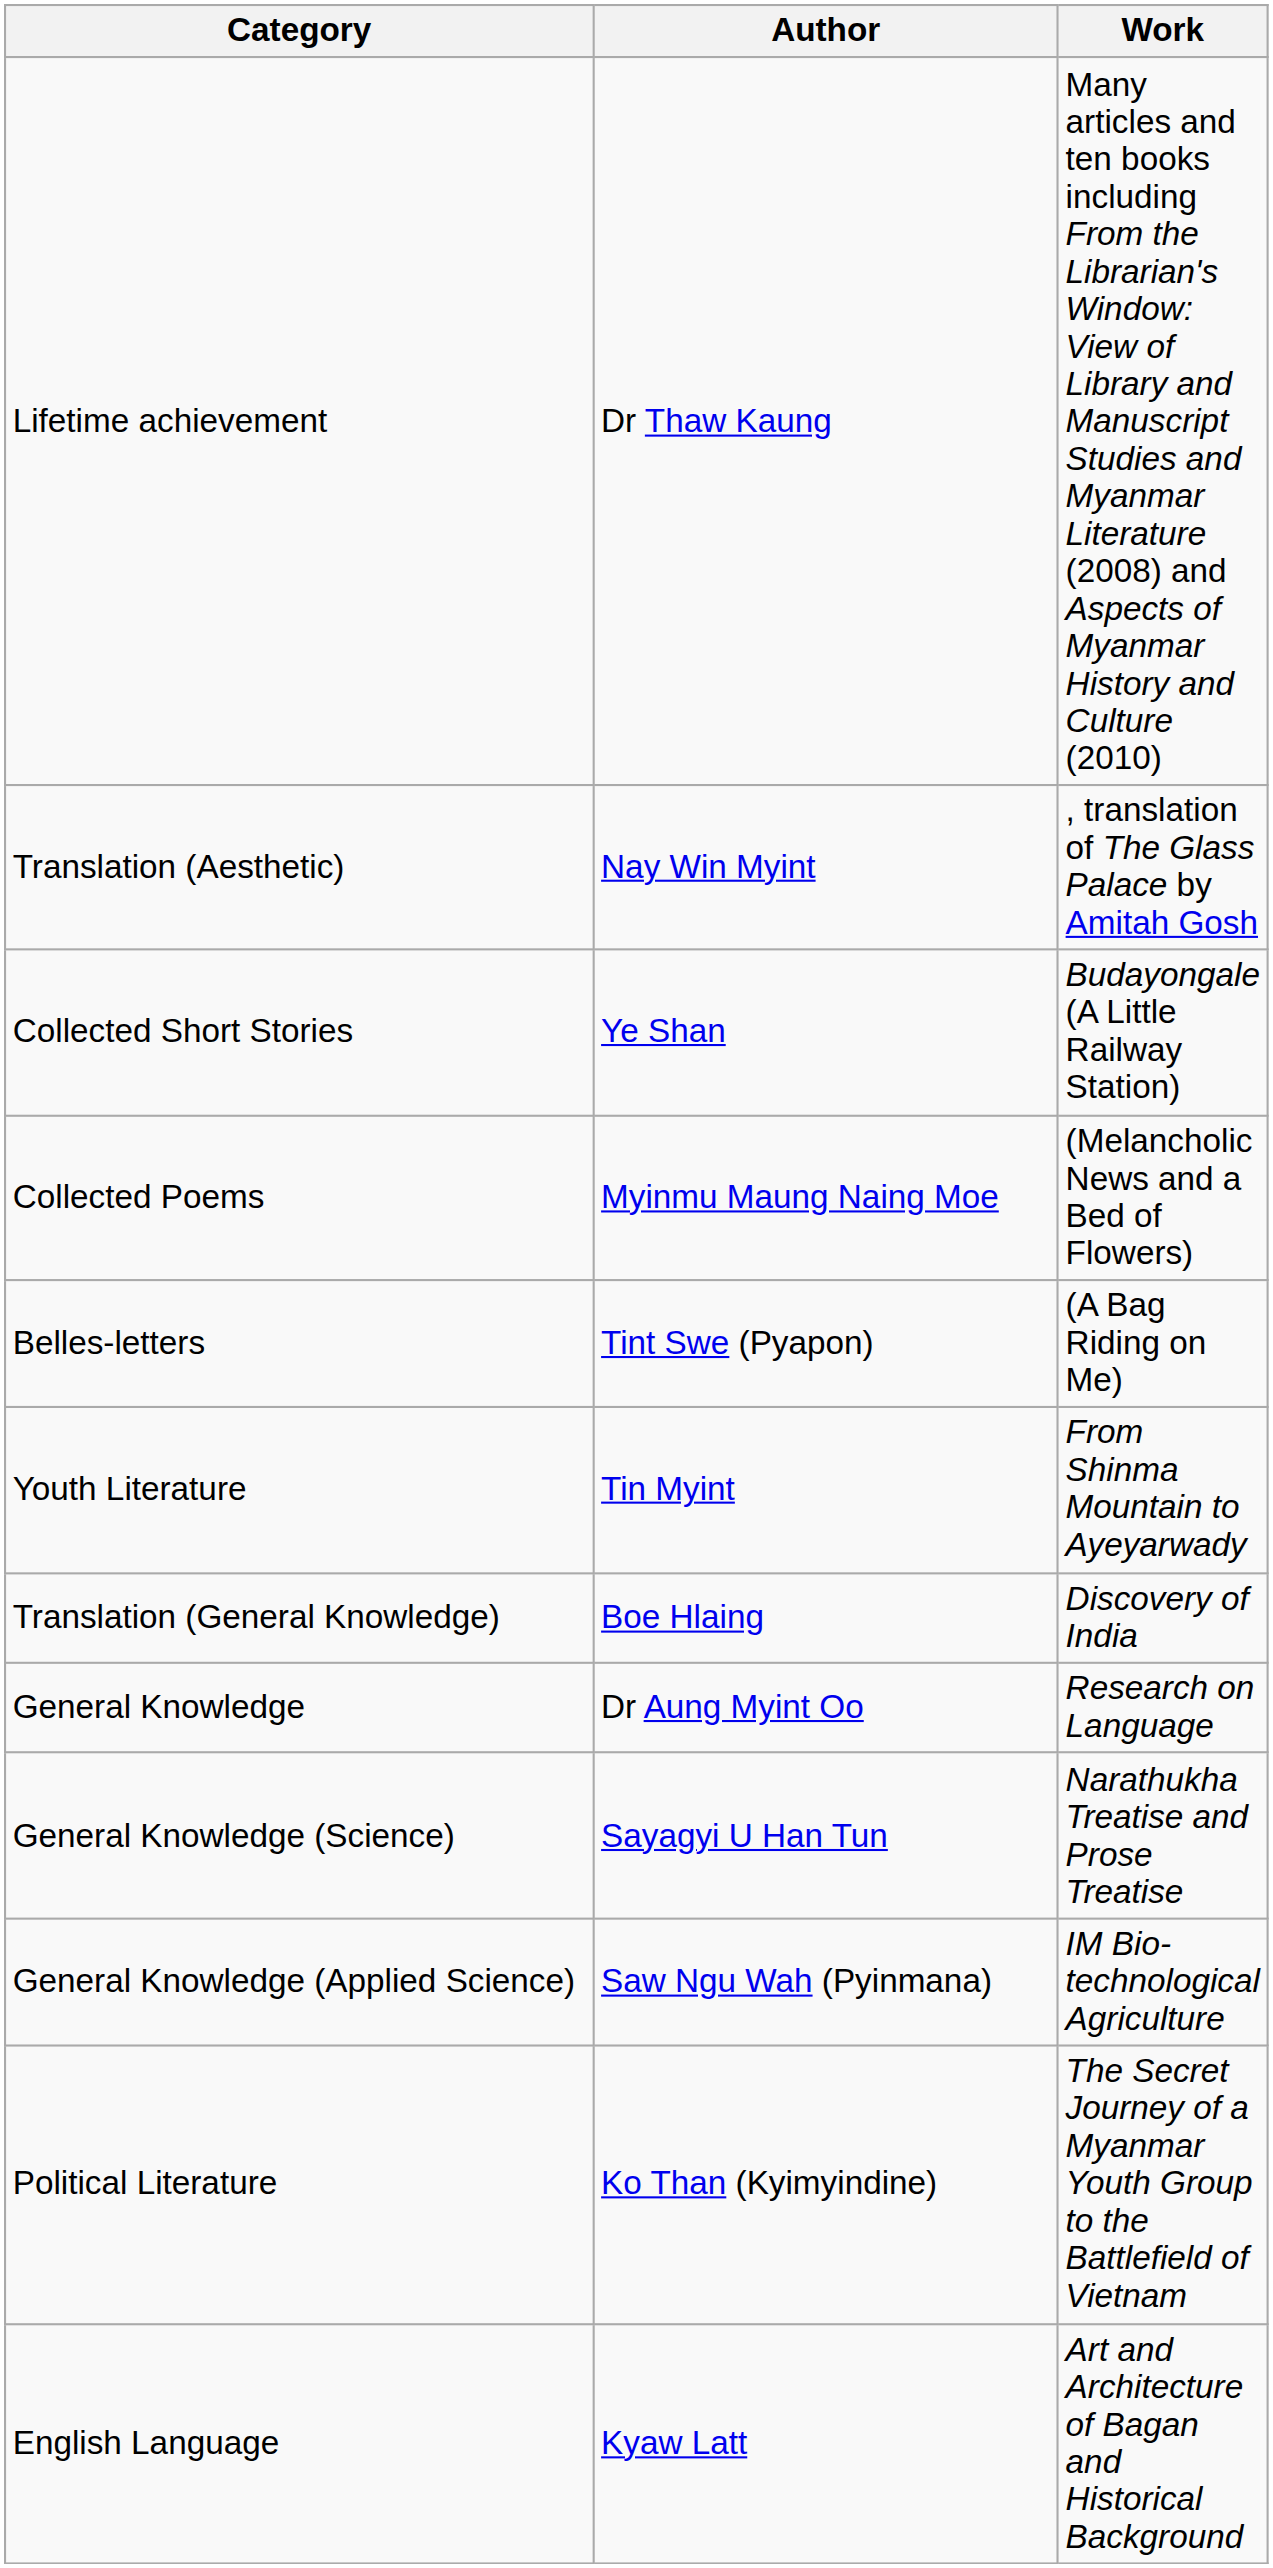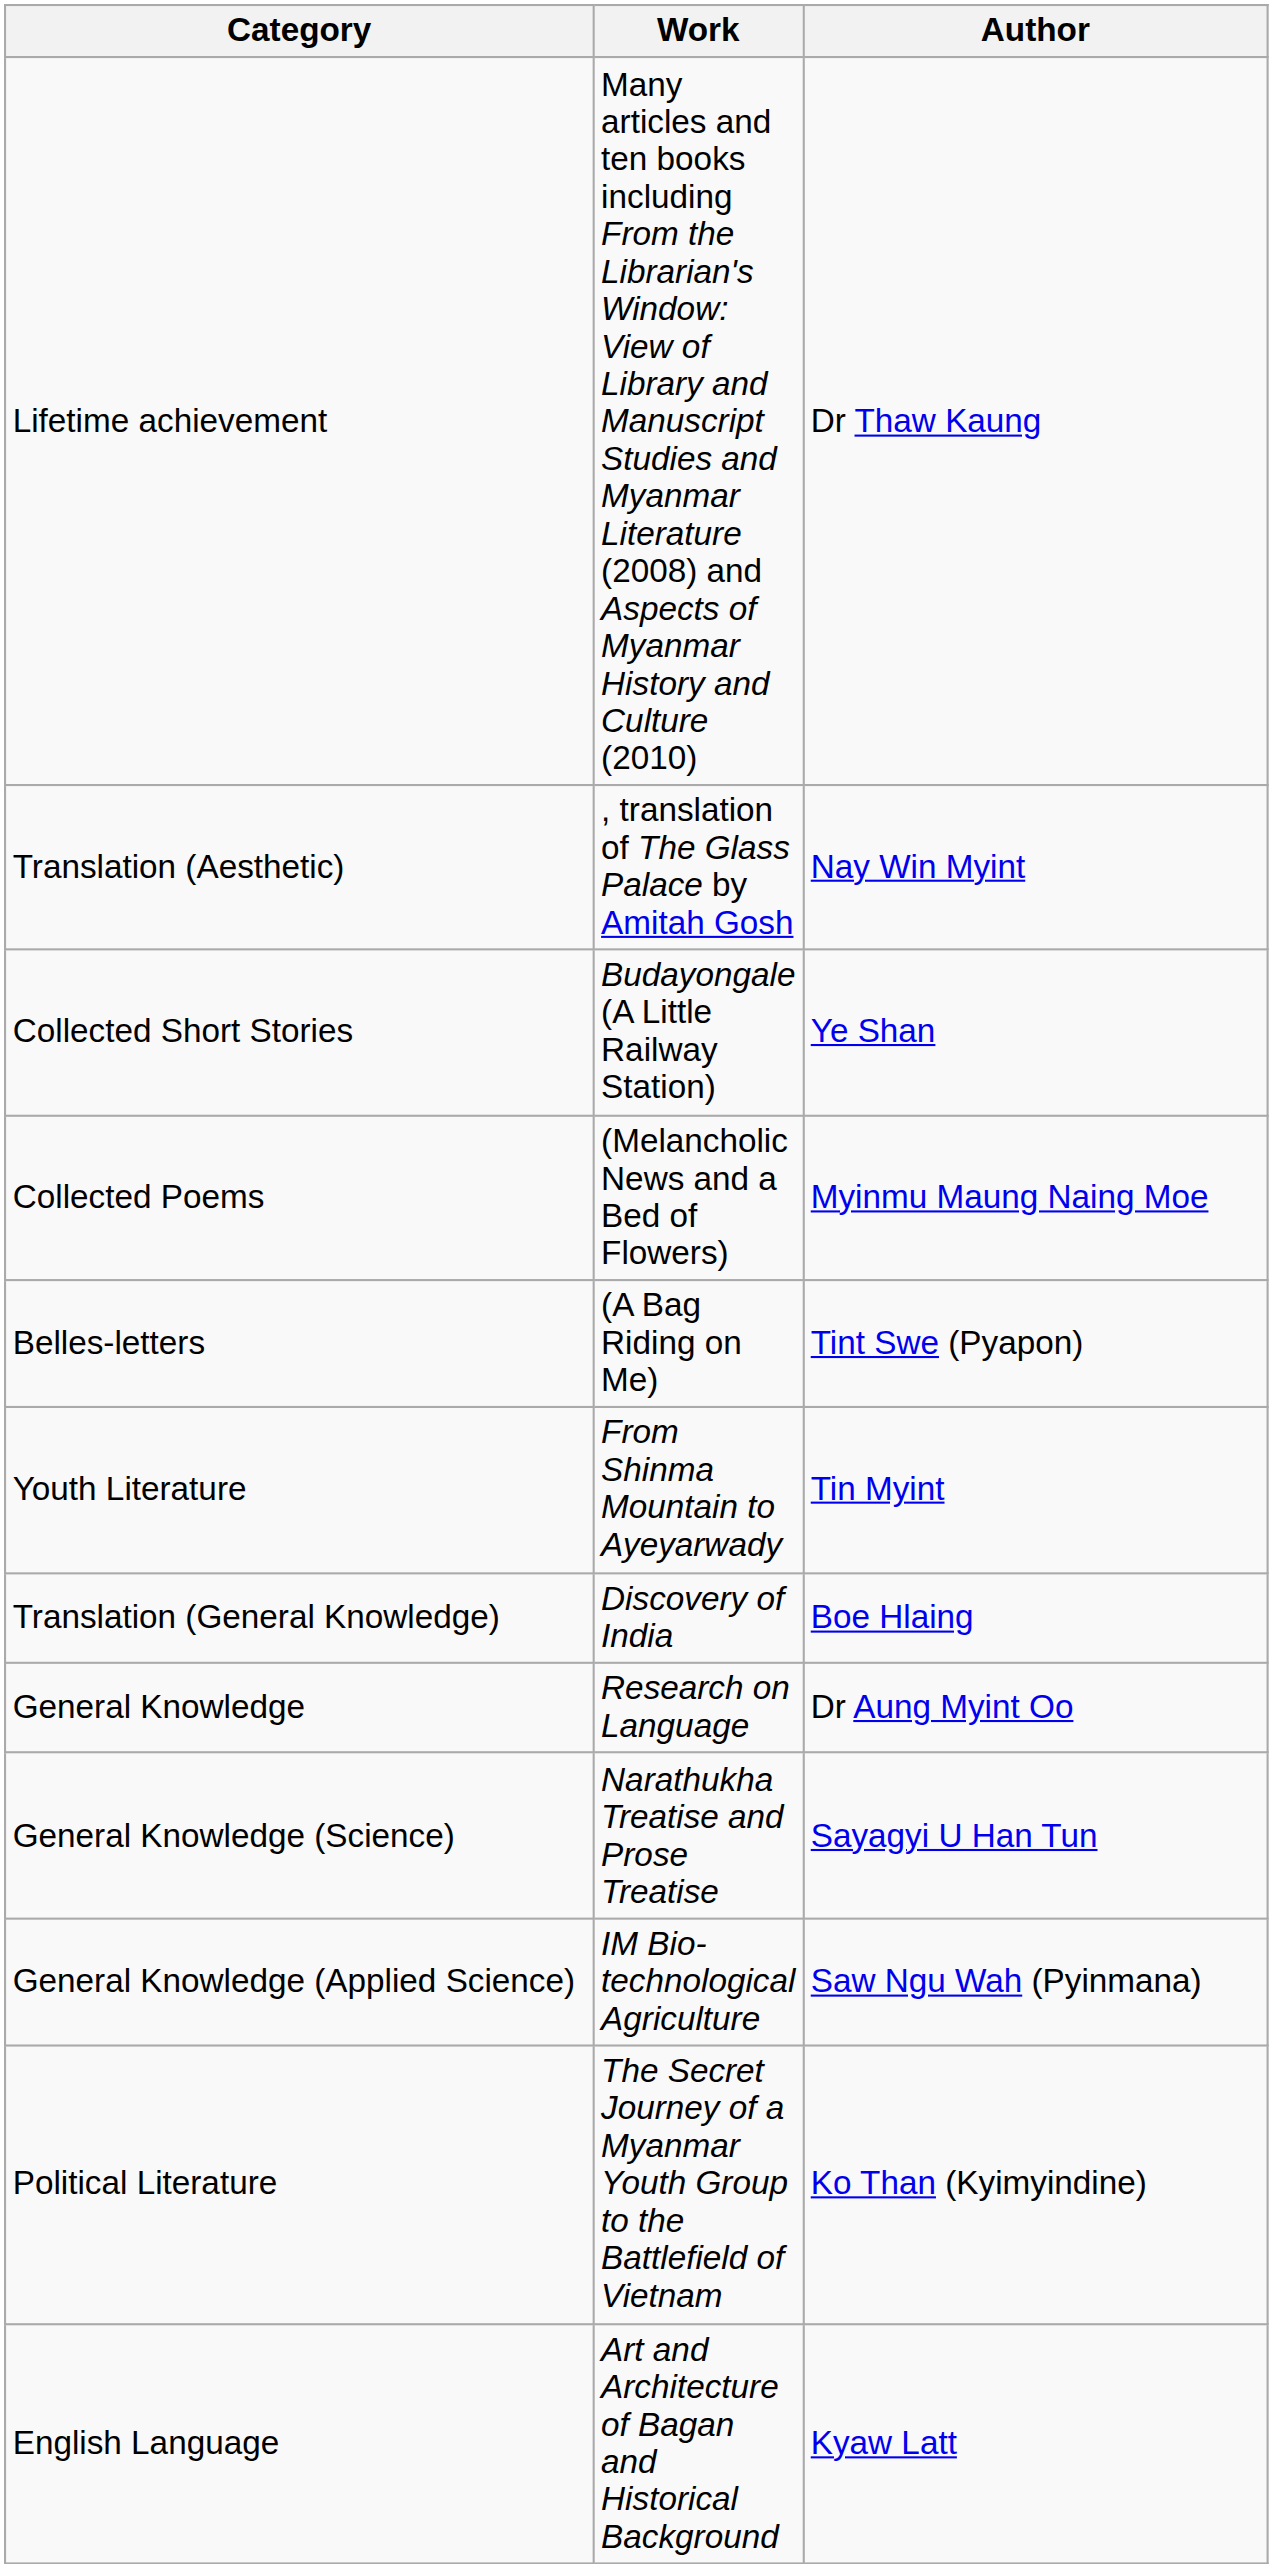columns swapped: Author <-> Work
